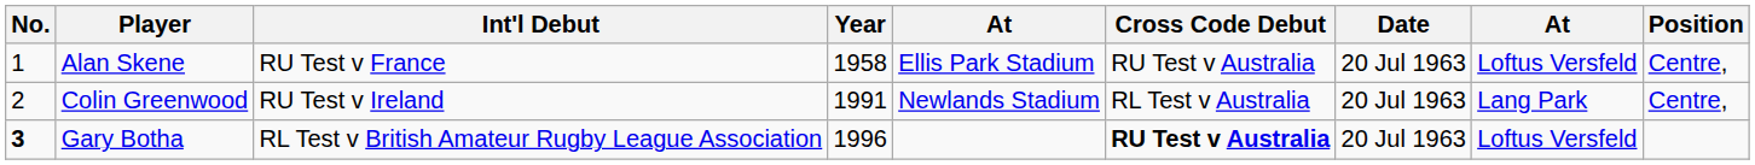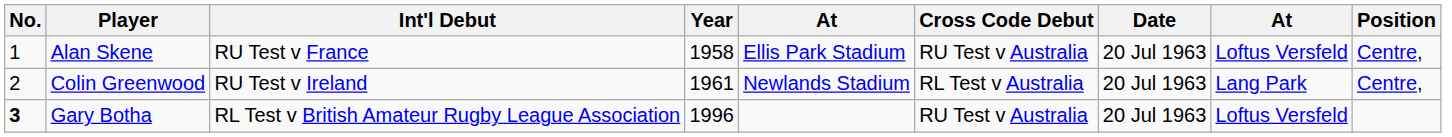Colin Greenwood | Year: 1991 -> 1961
Gary Botha | Cross Code Debut: bold -> normal
